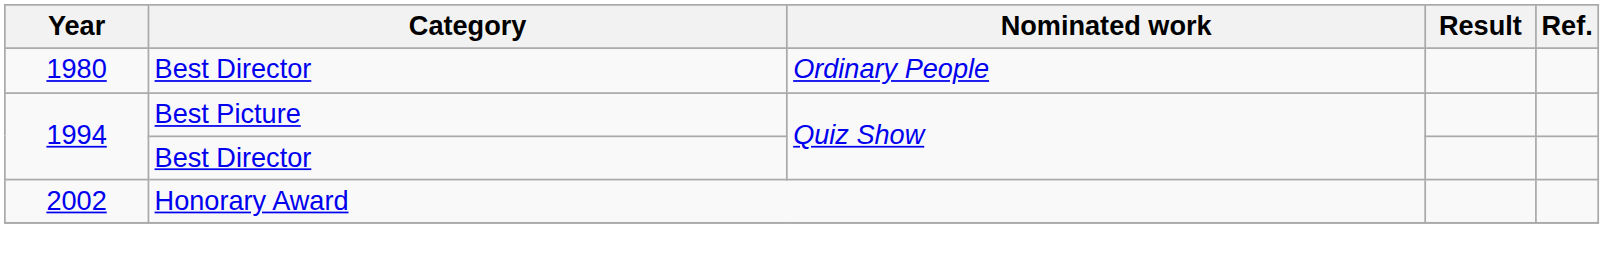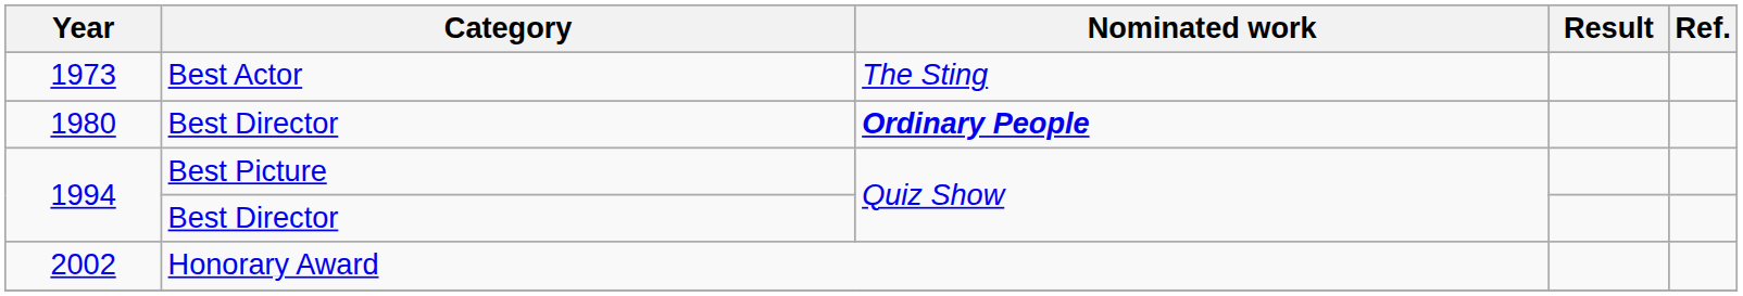+ row: 1973 | Best Actor | The Sting
1980 | Nominated work: normal -> bold
